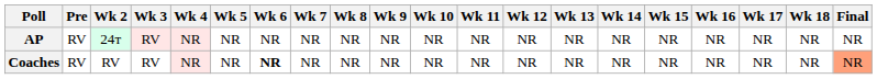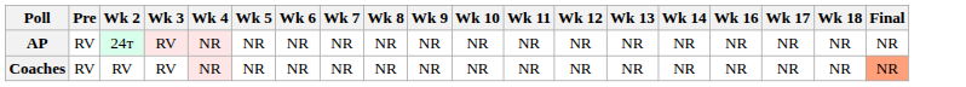- column: Wk 15 | NR | NR
Coaches | Wk 6: bold -> normal
